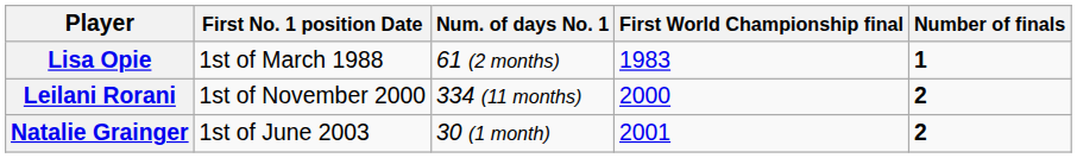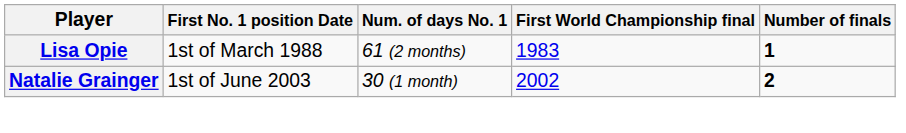- row: Leilani Rorani | 1st of November 2000 | 334 (11 months) | 2000 | 2
Natalie Grainger | First World Championship final: 2001 -> 2002
